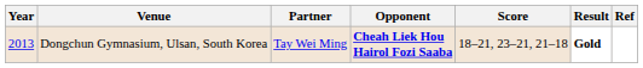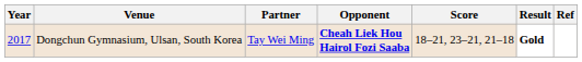Dongchun Gymnasium, Ulsan, South Korea | Year: 2013 -> 2017
